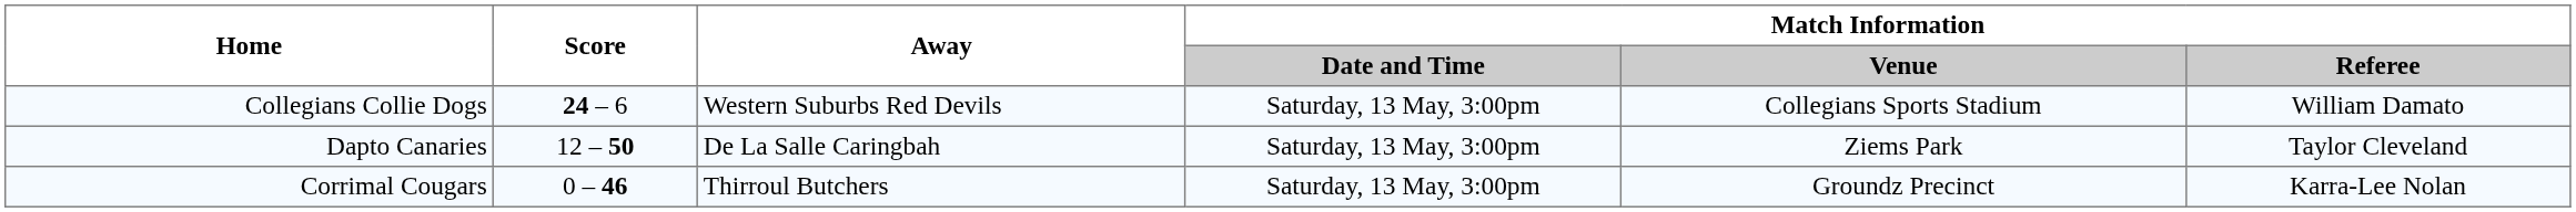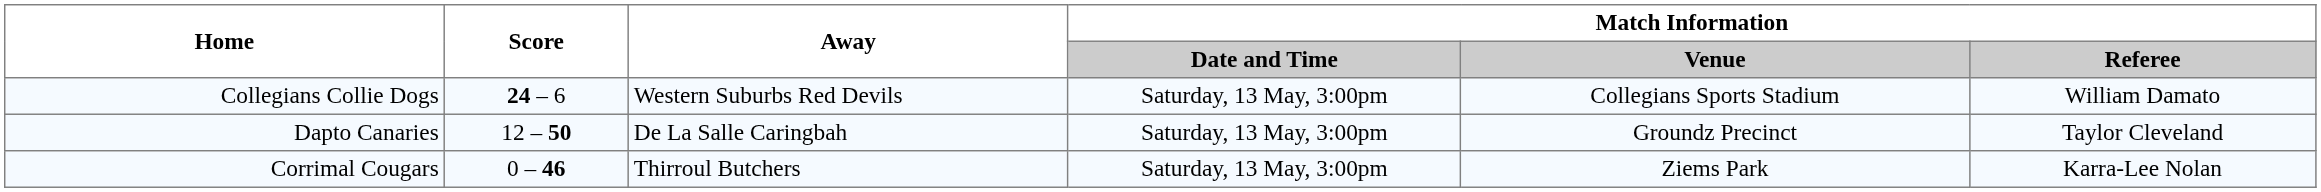Dapto Canaries | Match Information / Venue: Ziems Park -> Groundz Precinct
Corrimal Cougars | Match Information / Venue: Groundz Precinct -> Ziems Park
